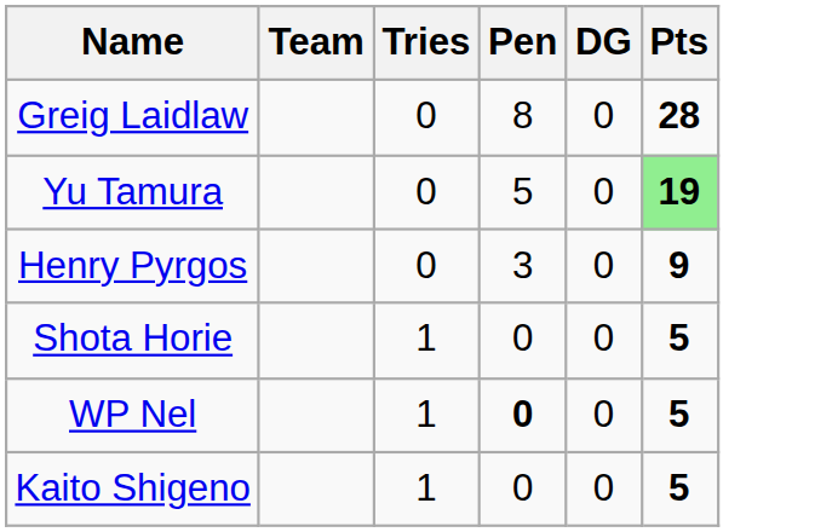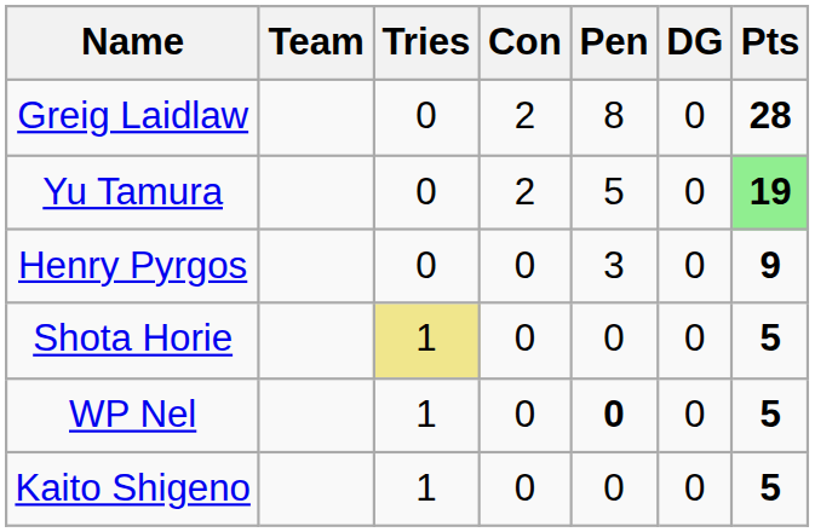+ column: Con | 2 | 2 | 0 | 0 | 0 | 0
Shota Horie | Tries: no background -> khaki background
